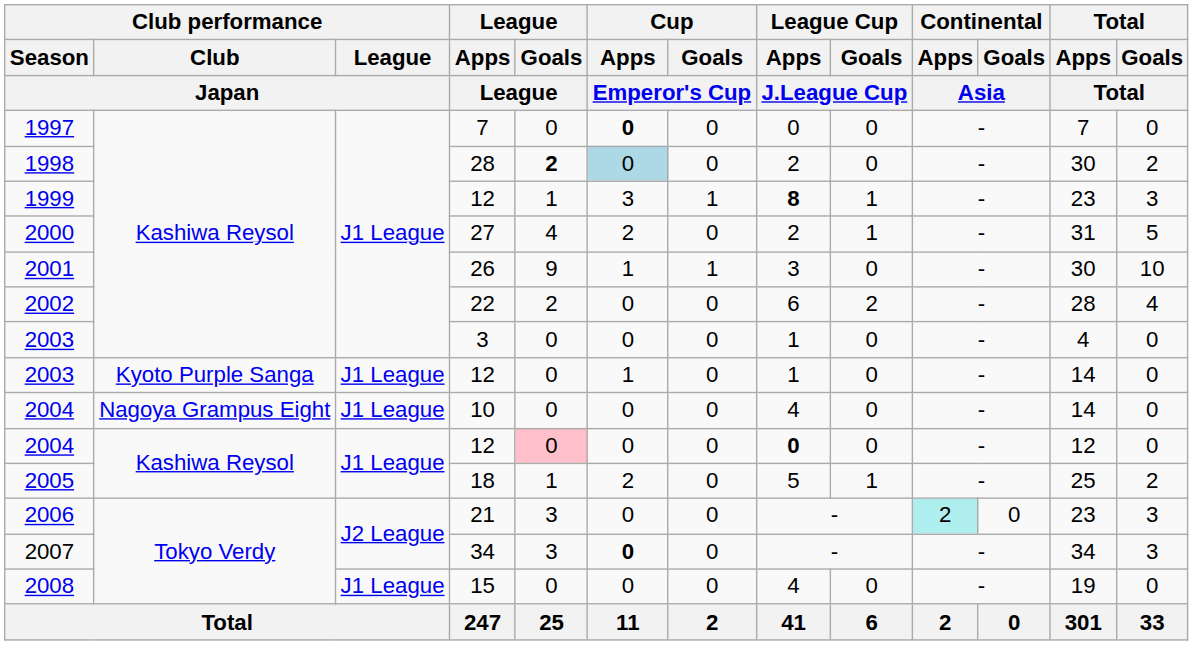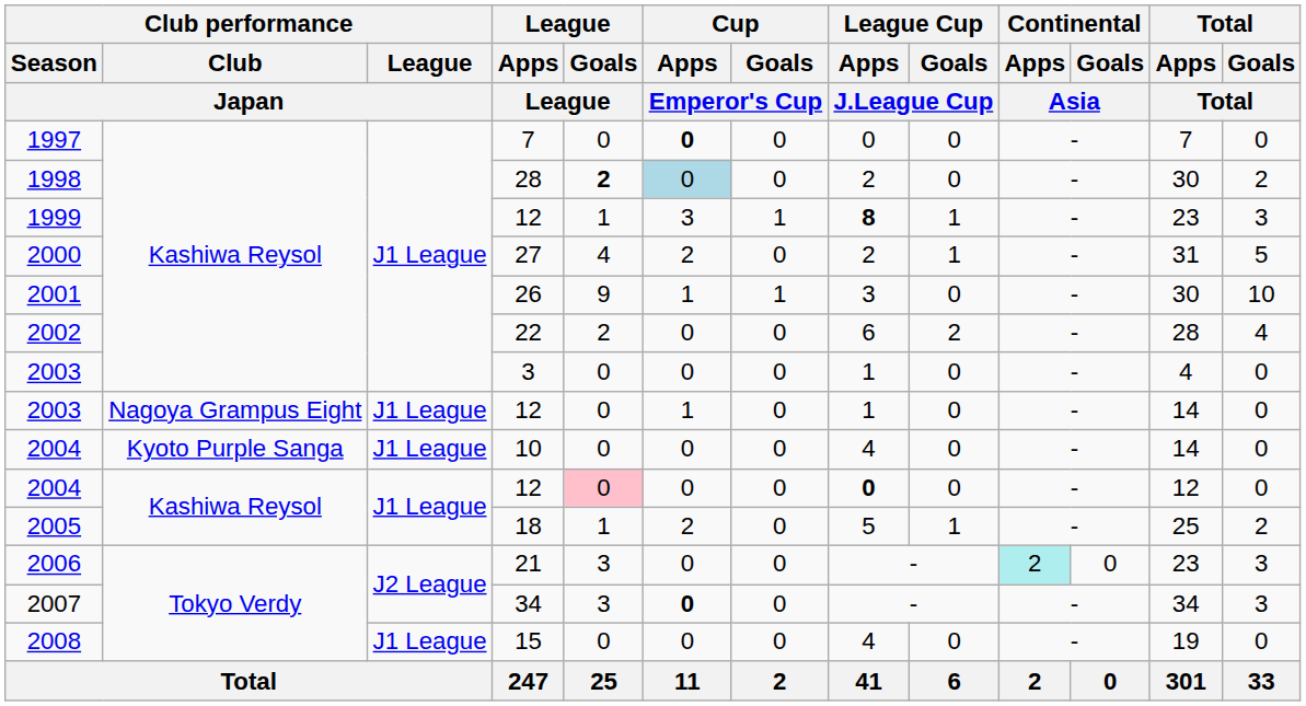2003 / 12 | Club performance / Club / Japan: Kyoto Purple Sanga -> Nagoya Grampus Eight
2004 / 10 | Club performance / Club / Japan: Nagoya Grampus Eight -> Kyoto Purple Sanga
